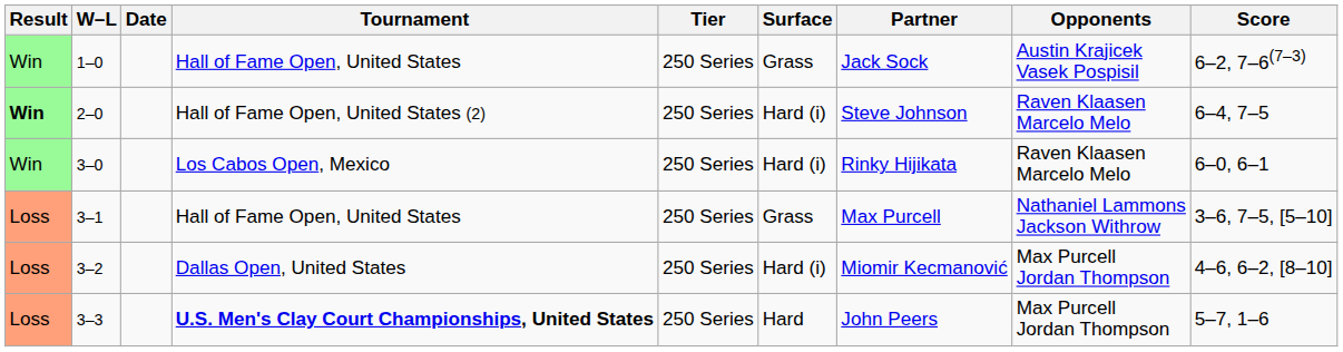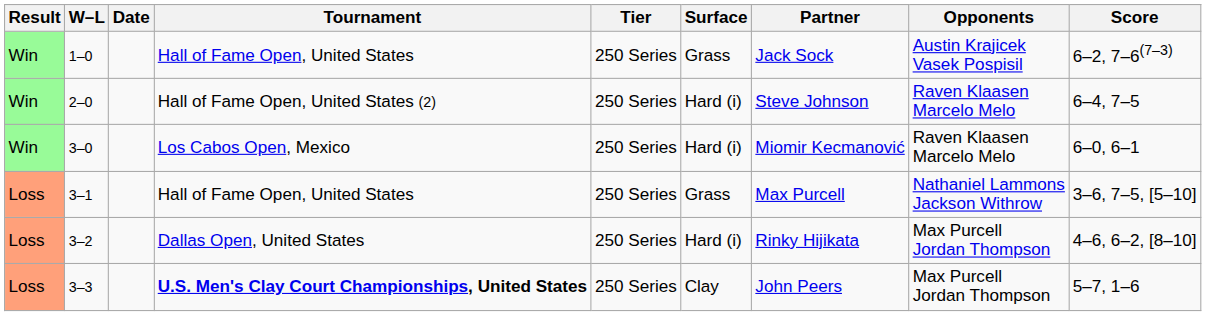2–0 | Result: bold -> normal
3–0 | Partner: Rinky Hijikata -> Miomir Kecmanović
3–2 | Partner: Miomir Kecmanović -> Rinky Hijikata
3–3 | Surface: Hard -> Clay
